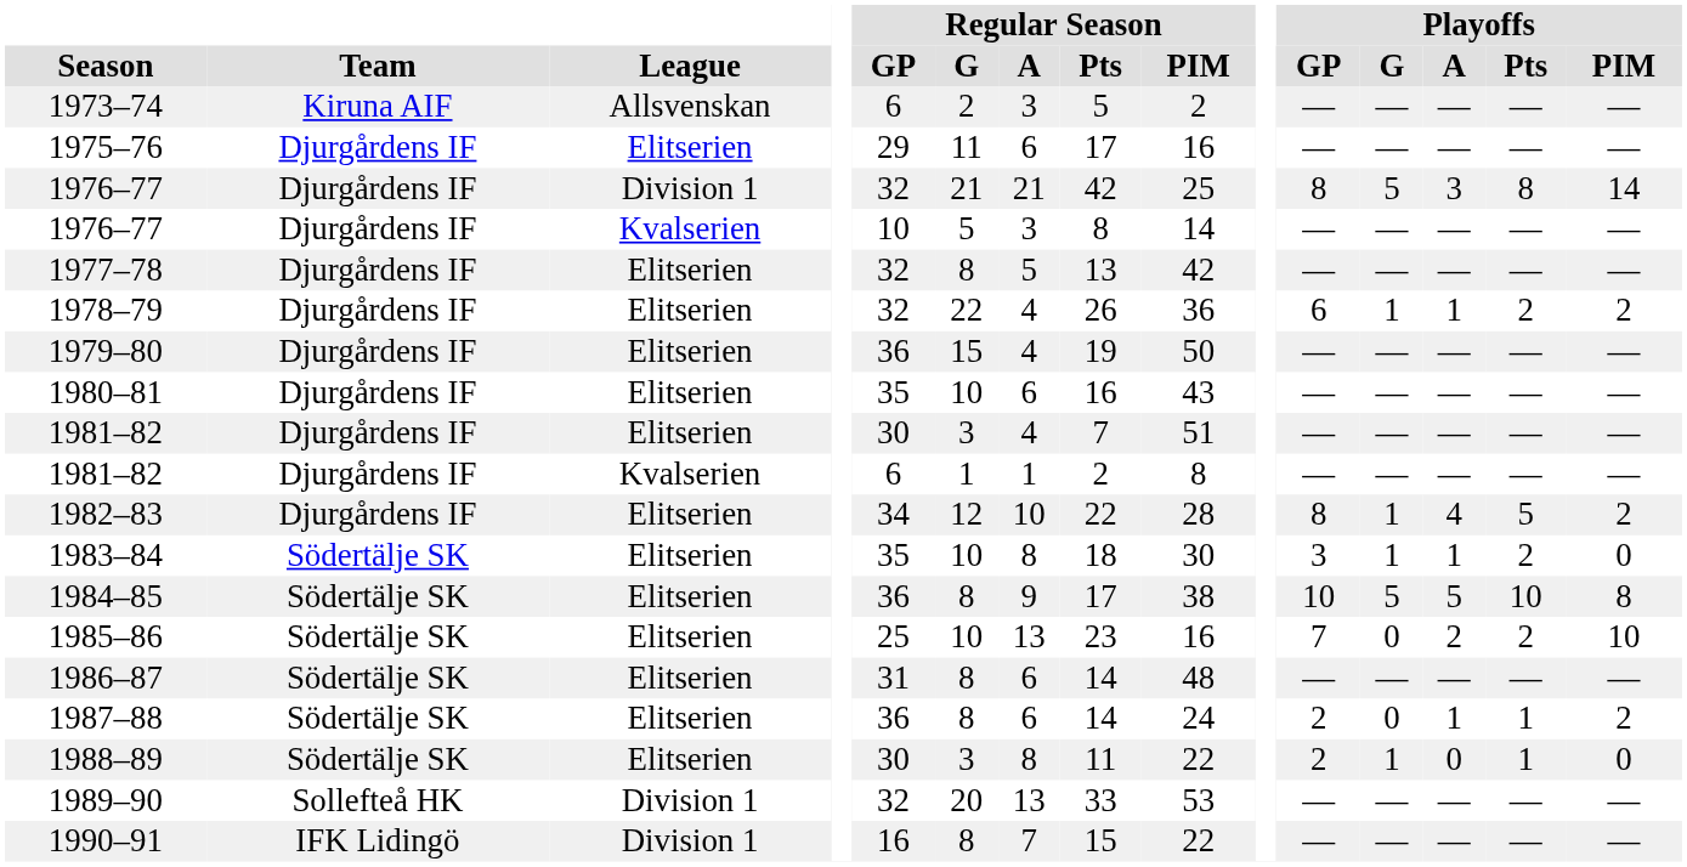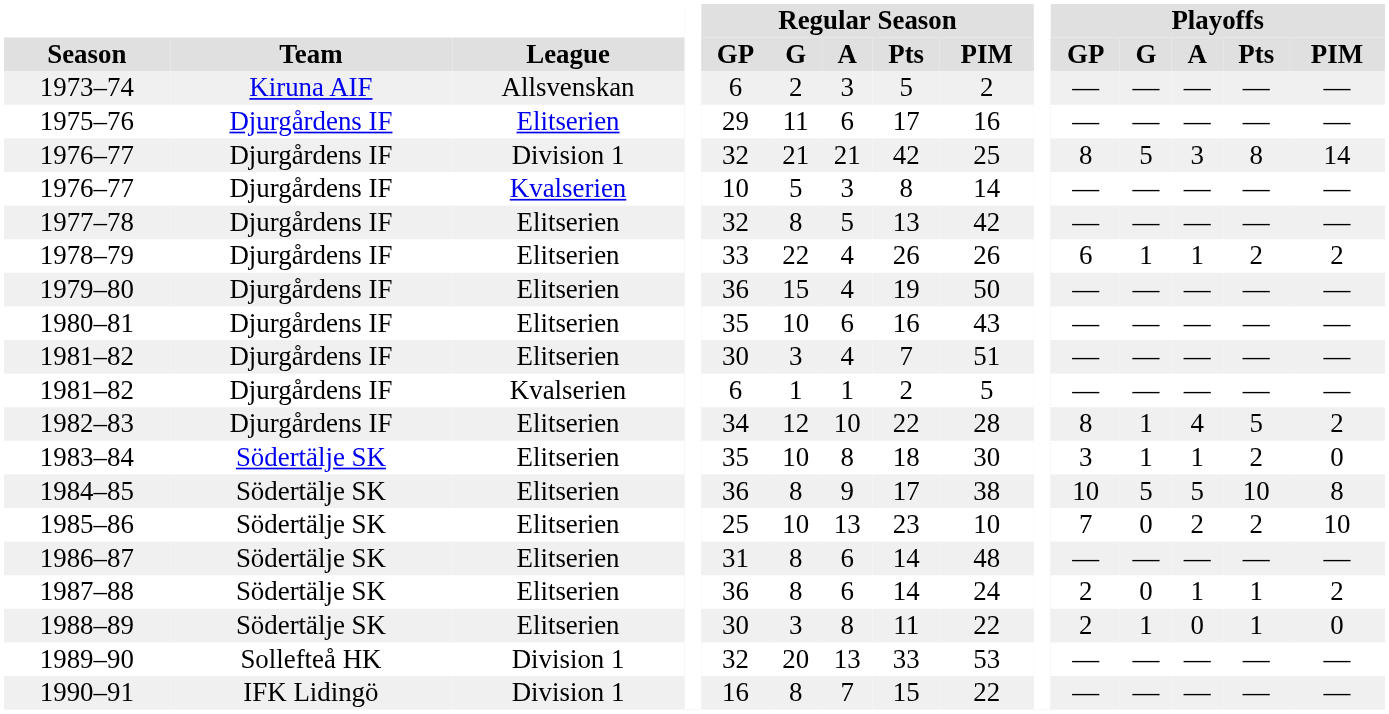1978–79 | Regular Season / GP: 32 -> 33
1978–79 | Regular Season / PIM: 36 -> 26
1981–82 / Kvalserien | Regular Season / PIM: 8 -> 5
1985–86 | Regular Season / PIM: 16 -> 10
